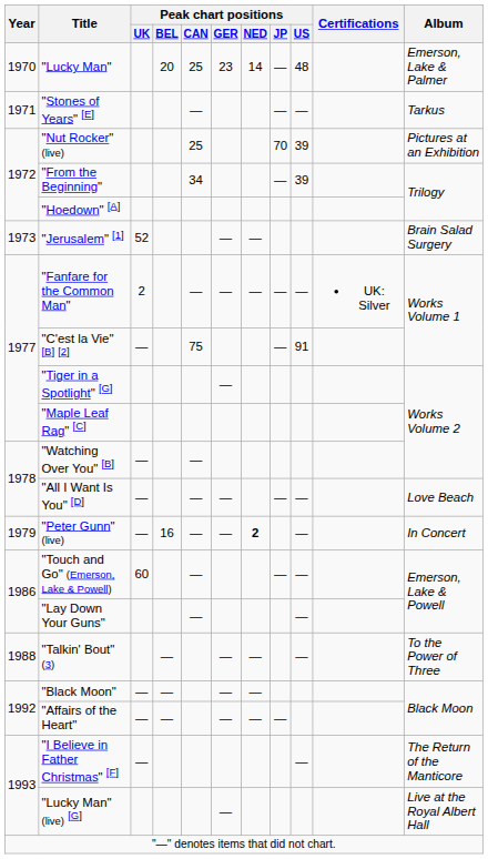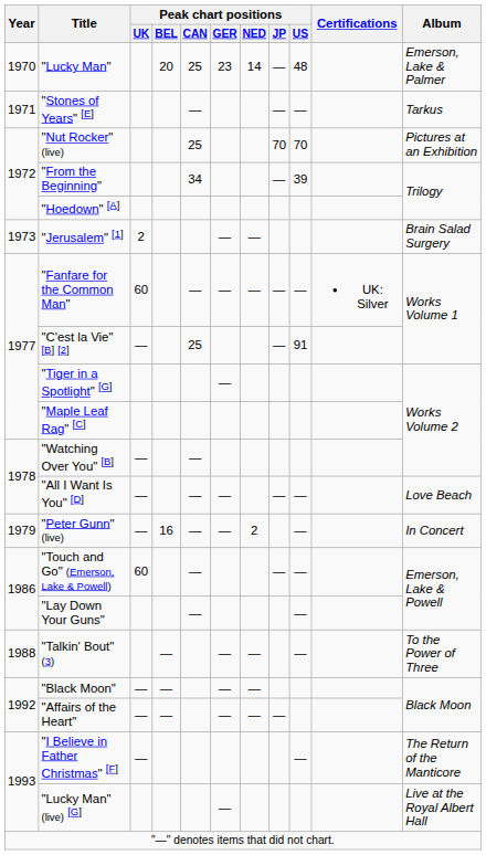"Nut Rocker" (live) | Peak chart positions / US: 39 -> 70
"Jerusalem" [1] | Peak chart positions / UK: 52 -> 2
"Fanfare for the Common Man" | Peak chart positions / UK: 2 -> 60
"C'est la Vie" [B] [2] | Peak chart positions / CAN: 75 -> 25
"Peter Gunn" (live) | Peak chart positions / NED: bold -> normal
